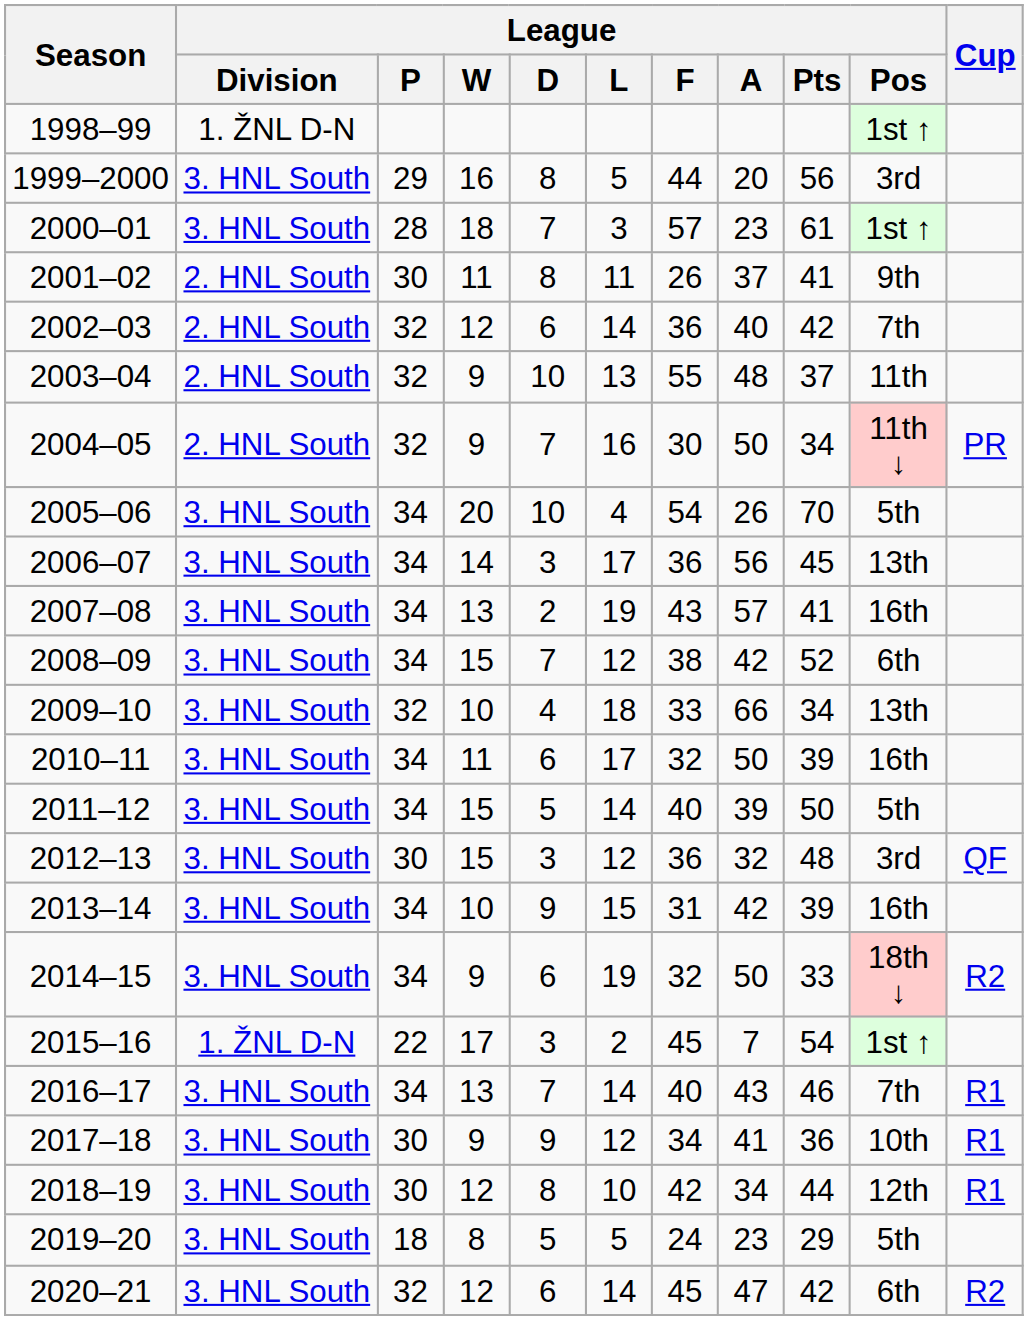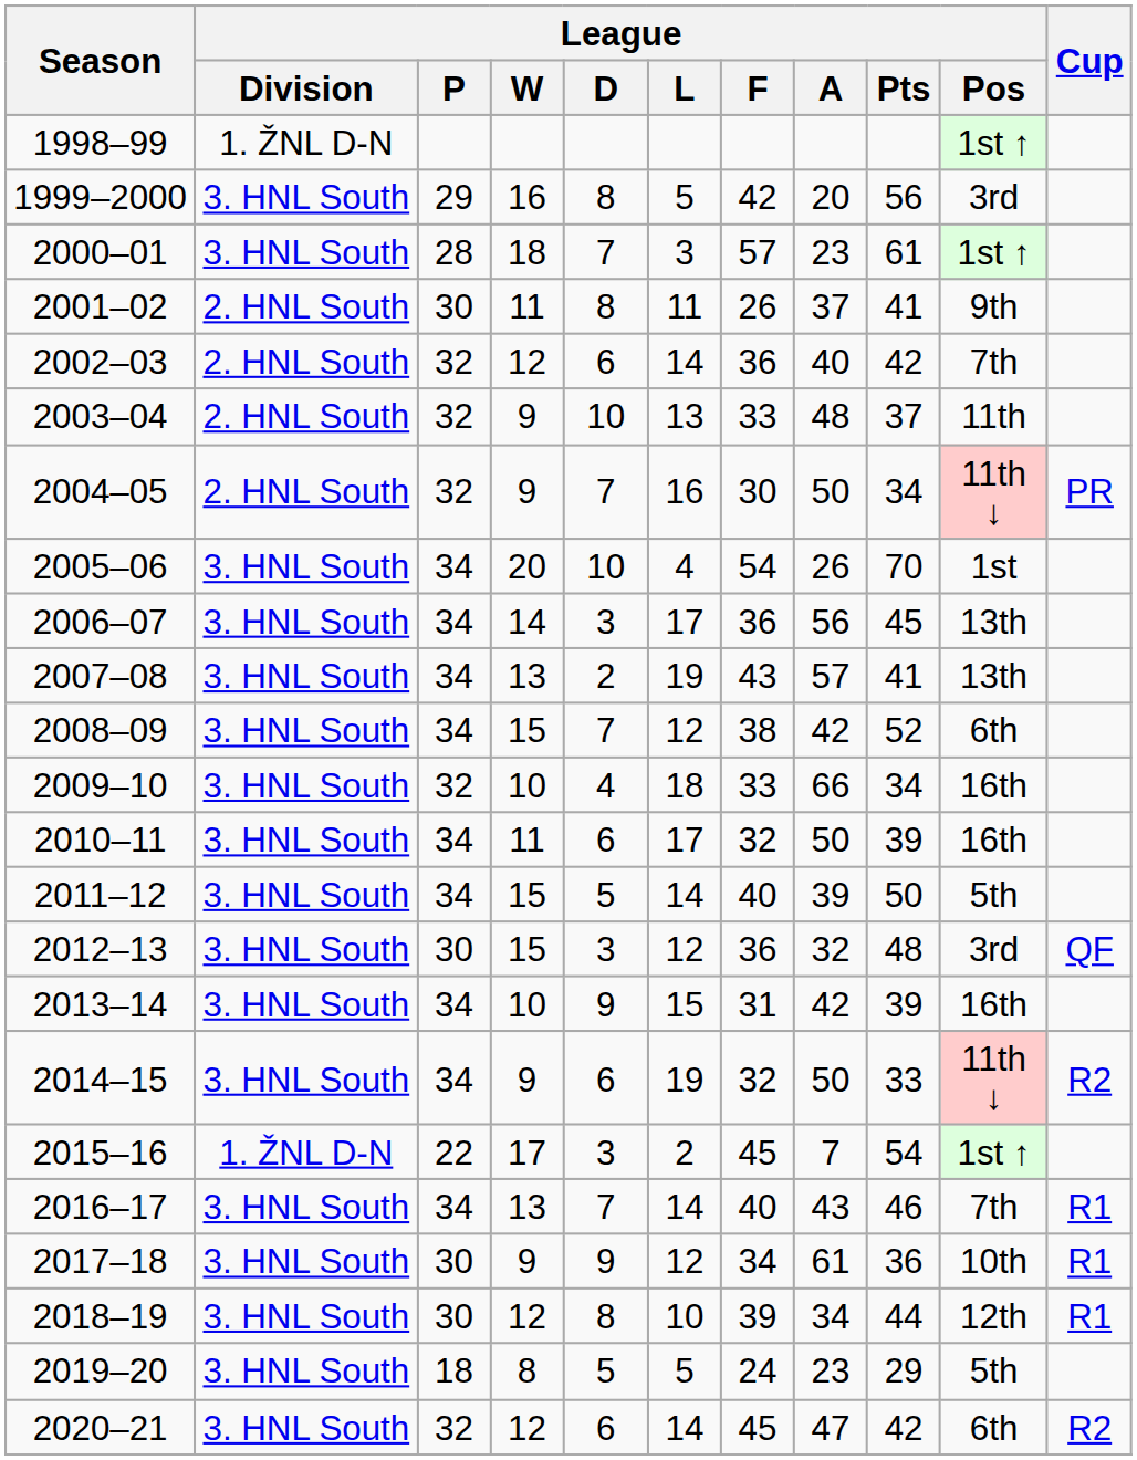1999–2000 | League / F: 44 -> 42
2003–04 | League / F: 55 -> 33
2005–06 | League / Pos: 5th -> 1st
2007–08 | League / Pos: 16th -> 13th
2009–10 | League / Pos: 13th -> 16th
2014–15 | League / Pos: 18th ↓ -> 11th ↓
2017–18 | League / A: 41 -> 61
2018–19 | League / F: 42 -> 39
